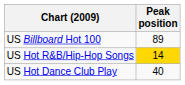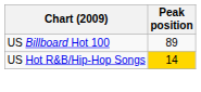- row: US Hot Dance Club Play | 40
